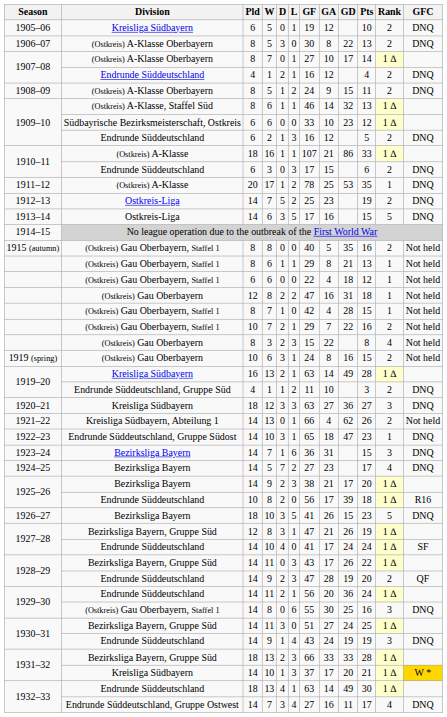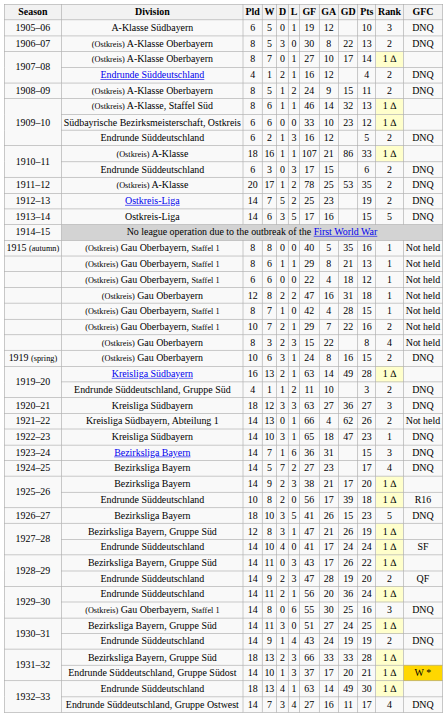1905–06 | Division: Kreisliga Südbayern -> A-Klasse Südbayern
1905–06 | Rank: 2 -> 3
1911–12 | Rank: 1 -> 2
1915 (autumn) | Rank: 2 -> 1
1919 (spring) | GFC: Not held -> DNQ
1922–23 | Division: Endrunde Süddeutschland, Gruppe Südost -> Kreisliga Südbayern
1930–31 / 9 | Rank: 3 -> 2
1931–32 / 10 | Division: Kreisliga Südbayern -> Endrunde Süddeutschland, Gruppe Südost
